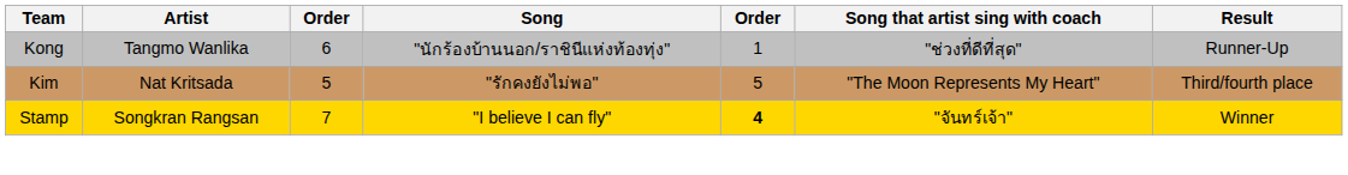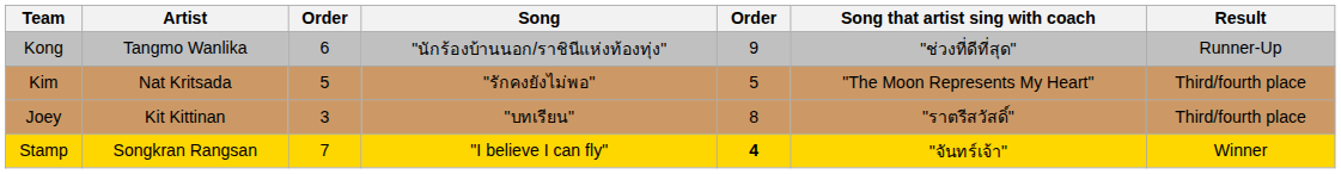Kong | column 5: 1 -> 9
+ row: Joey | Kit Kittinan | 3 | "บทเรียน" | 8 | "ราตรีสวัสดิ์" | Third/fourth place
